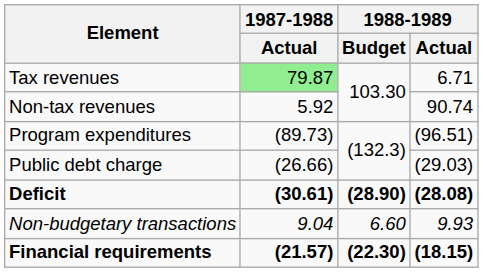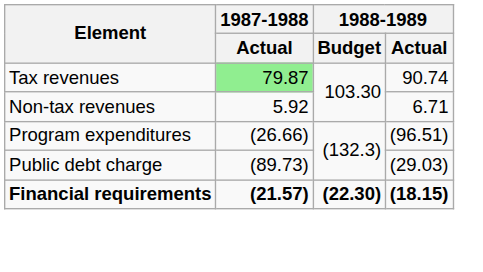Tax revenues | 1988-1989 / Actual: 6.71 -> 90.74
Non-tax revenues | 1988-1989 / Actual: 90.74 -> 6.71
Program expenditures | 1987-1988 / Actual: (89.73) -> (26.66)
Public debt charge | 1987-1988 / Actual: (26.66) -> (89.73)
- row: Deficit | (30.61) | (28.90) | (28.08)
- row: Non-budgetary transactions | 9.04 | 6.60 | 9.93
